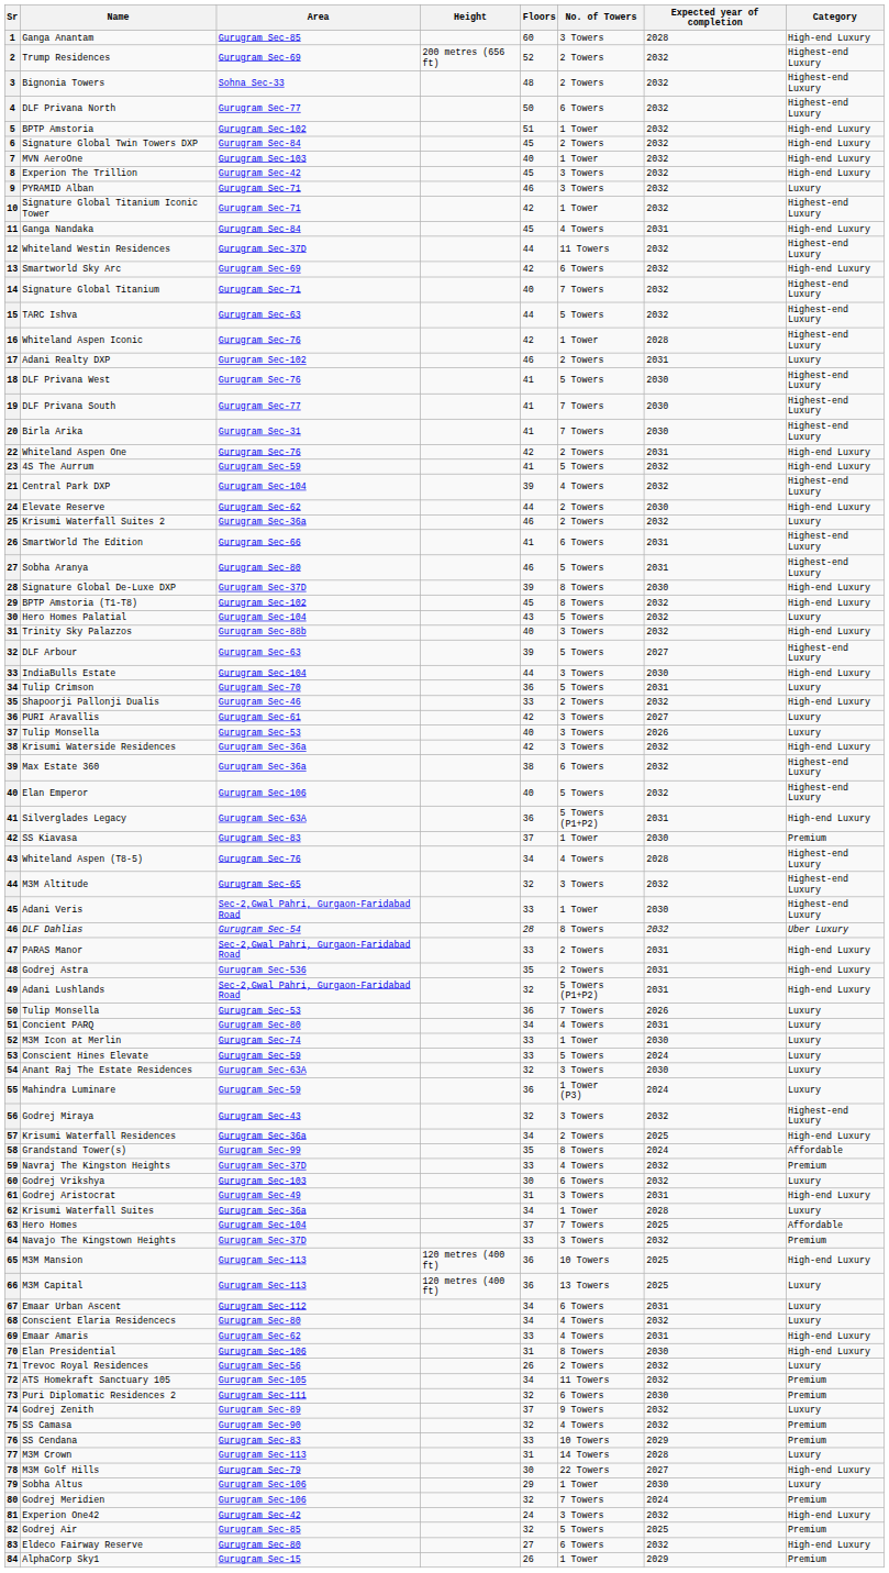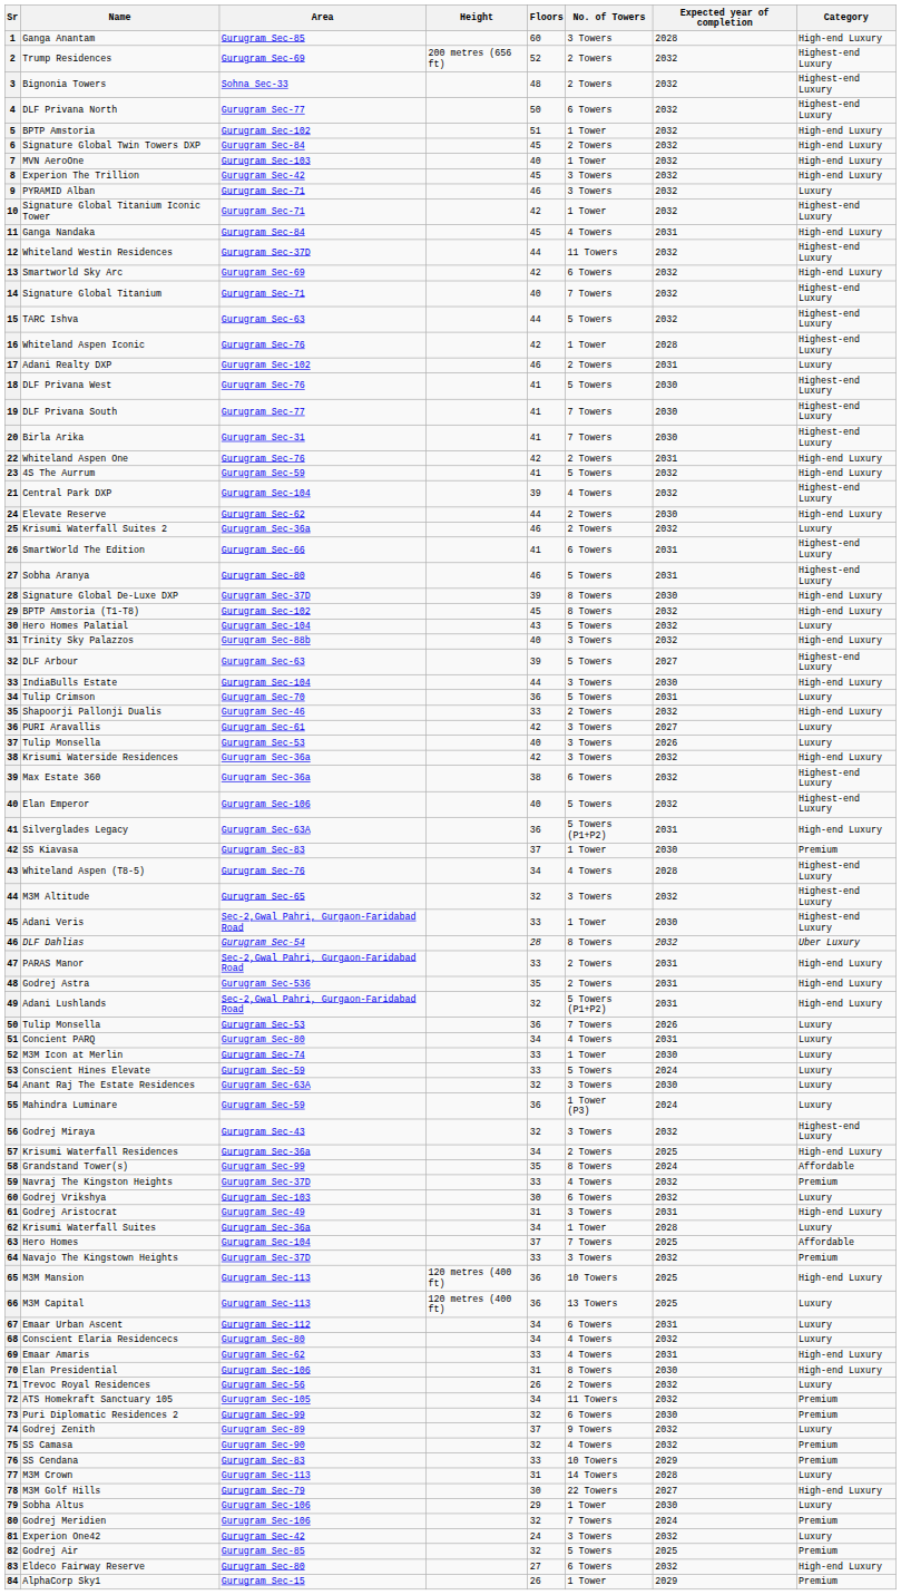Puri Diplomatic Residences 2 | Area: Gurugram Sec-111 -> Gurugram Sec-99
Experion One42 | Category: High-end Luxury -> Luxury
